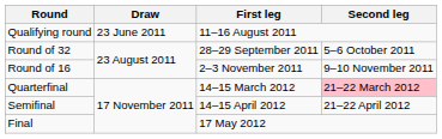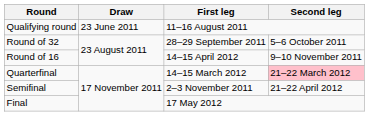Round of 16 | First leg: 2–3 November 2011 -> 14–15 April 2012
Semifinal | First leg: 14–15 April 2012 -> 2–3 November 2011
